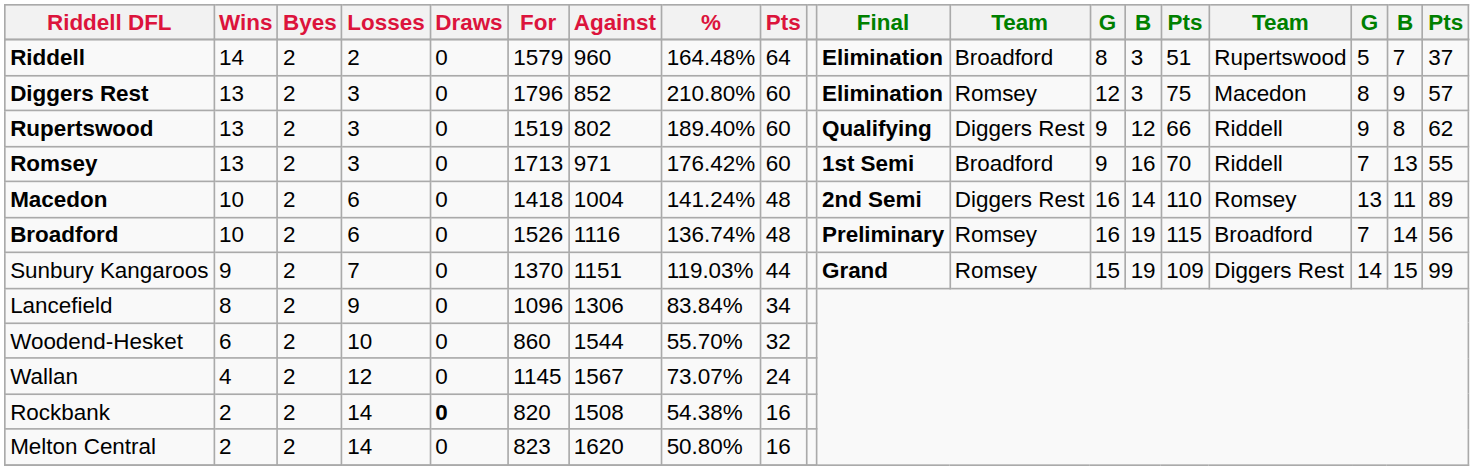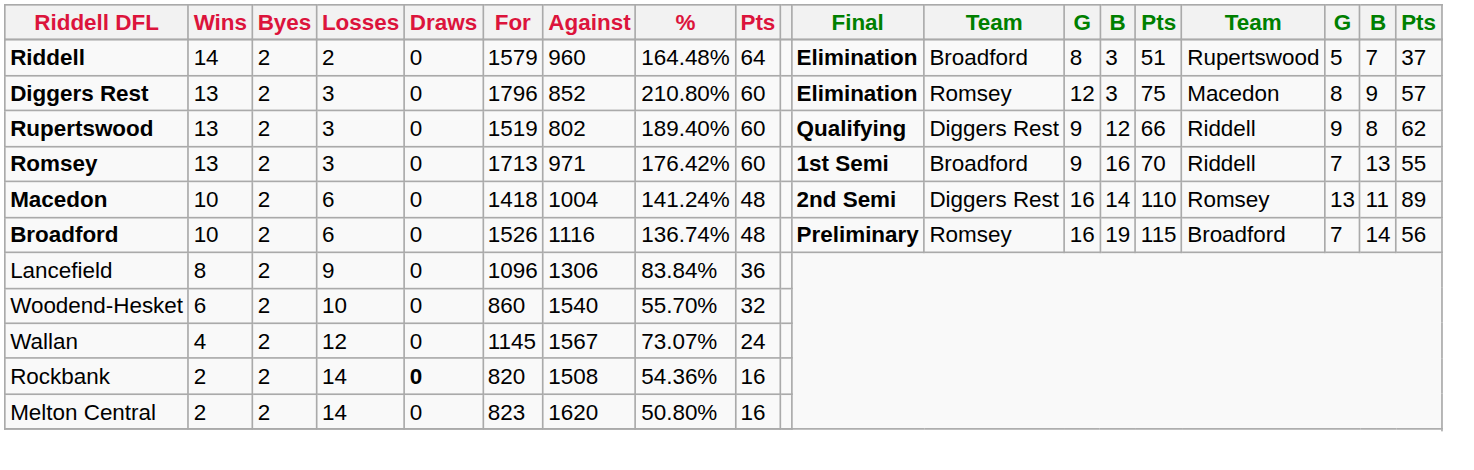- row: Sunbury Kangaroos | 9 | 2 | 7 | 0 | 1370 | 1151 | 119.03% | 44 | Grand | Romsey | 15 | 19 | 109 | Diggers Rest | 14 | 15 | 99
Lancefield | column 9: 34 -> 36
Woodend-Hesket | Against: 1544 -> 1540
Rockbank | %: 54.38% -> 54.36%
